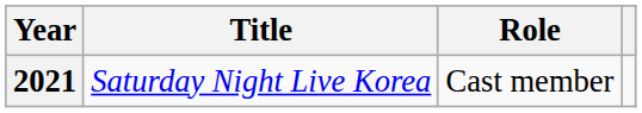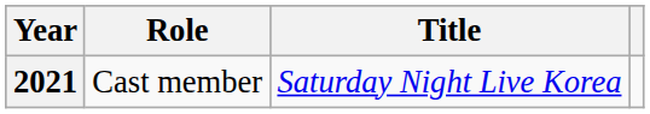columns swapped: Title <-> Role
